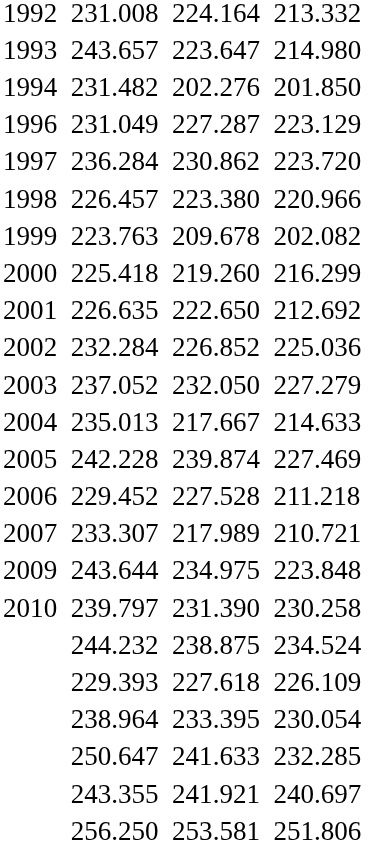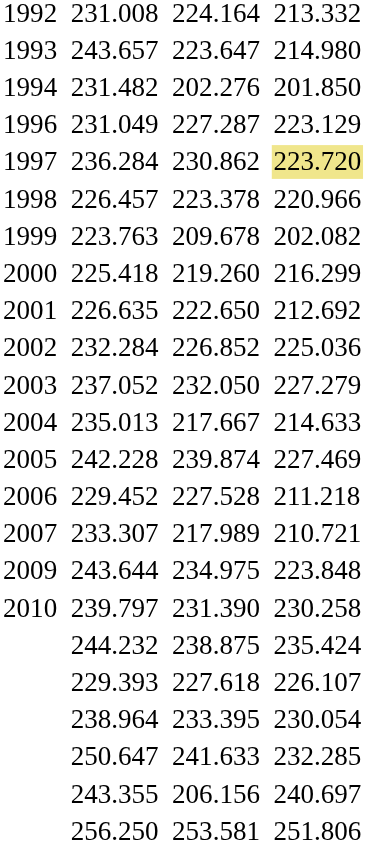236.284 | column 7: no background -> khaki background
226.457 | column 5: 223.380 -> 223.378
244.232 | column 7: 234.524 -> 235.424
229.393 | column 7: 226.109 -> 226.107
243.355 | column 5: 241.921 -> 206.156
